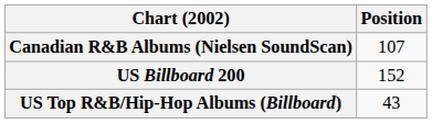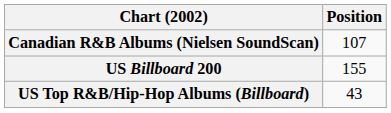US Billboard 200 | Position: 152 -> 155
